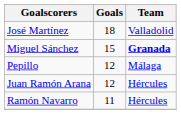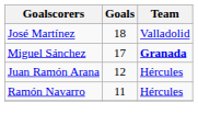Miguel Sánchez | Goals: 15 -> 17
- row: Pepillo | 12 | Málaga
